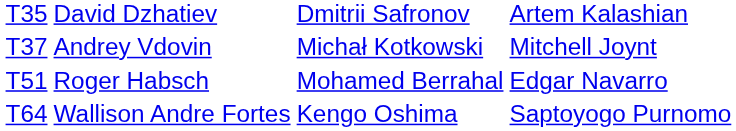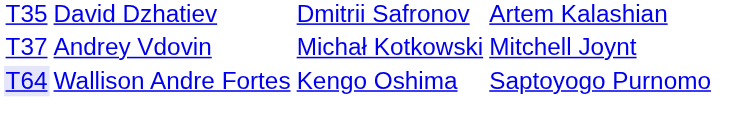- row: T51 | Roger Habsch | Mohamed Berrahal | Edgar Navarro
Wallison Andre Fortes | column 1: no background -> lavender background
